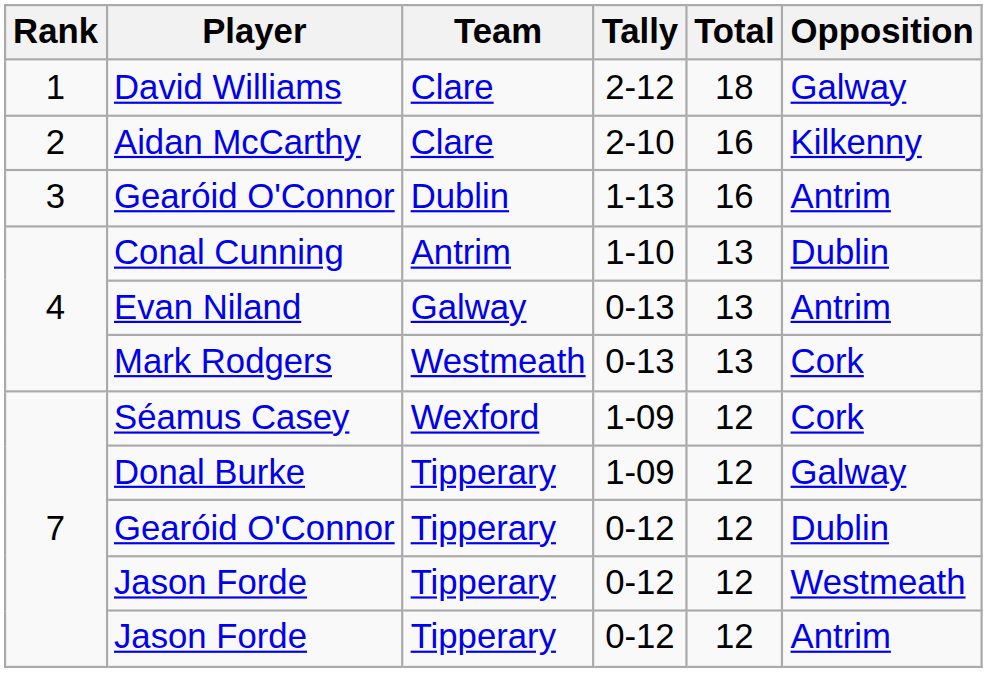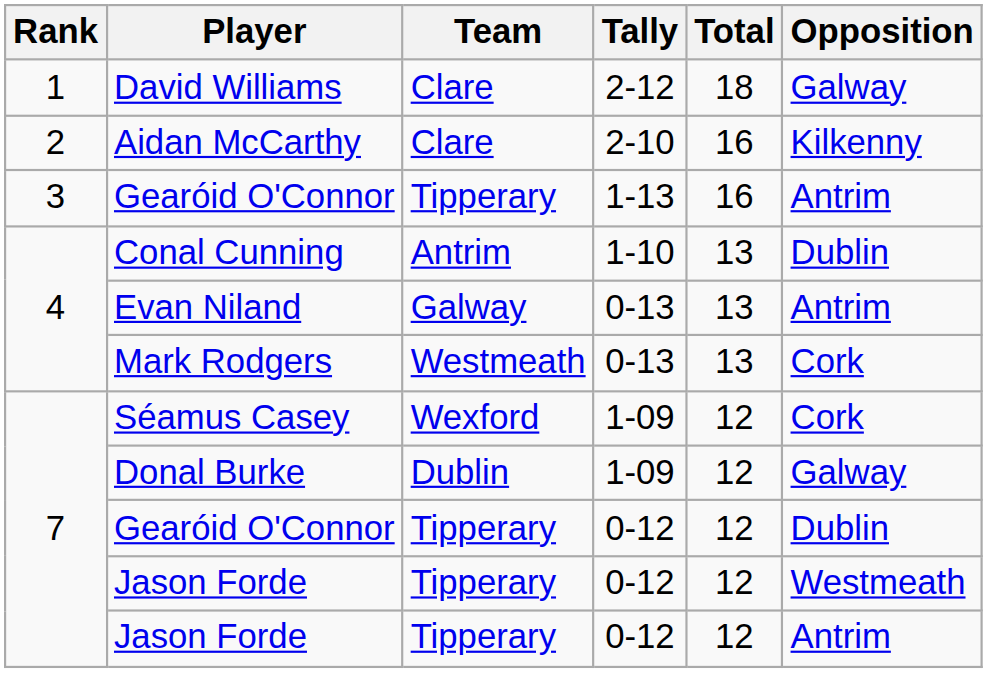Gearóid O'Connor / 1-13 | Team: Dublin -> Tipperary
Donal Burke | Team: Tipperary -> Dublin
